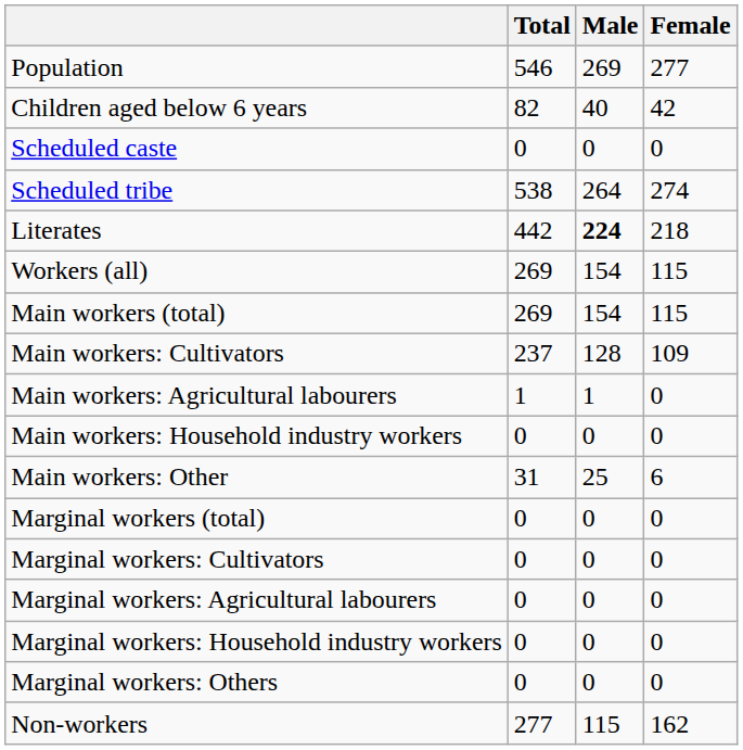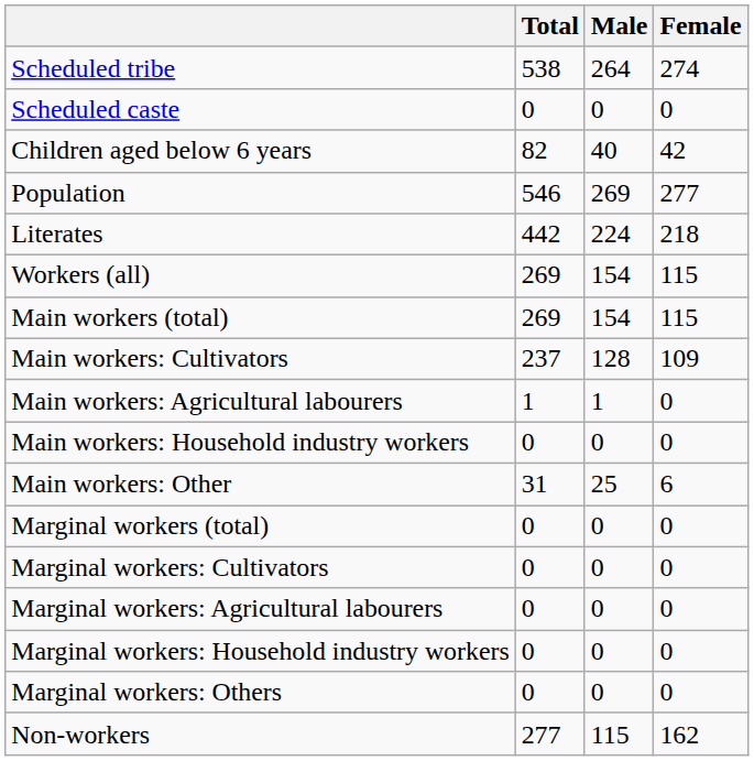rows swapped: Population <-> Scheduled tribe
rows swapped: Children aged below 6 years <-> Scheduled caste
Literates | Male: bold -> normal
